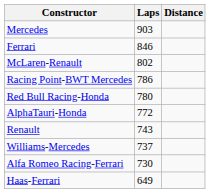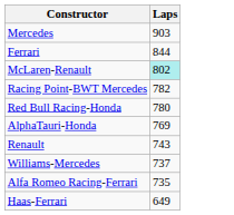- column: Distance
Ferrari | Laps: 846 -> 844
McLaren-Renault | Laps: no background -> paleturquoise background
Racing Point-BWT Mercedes | Laps: 786 -> 782
AlphaTauri-Honda | Laps: 772 -> 769
Alfa Romeo Racing-Ferrari | Laps: 730 -> 735
